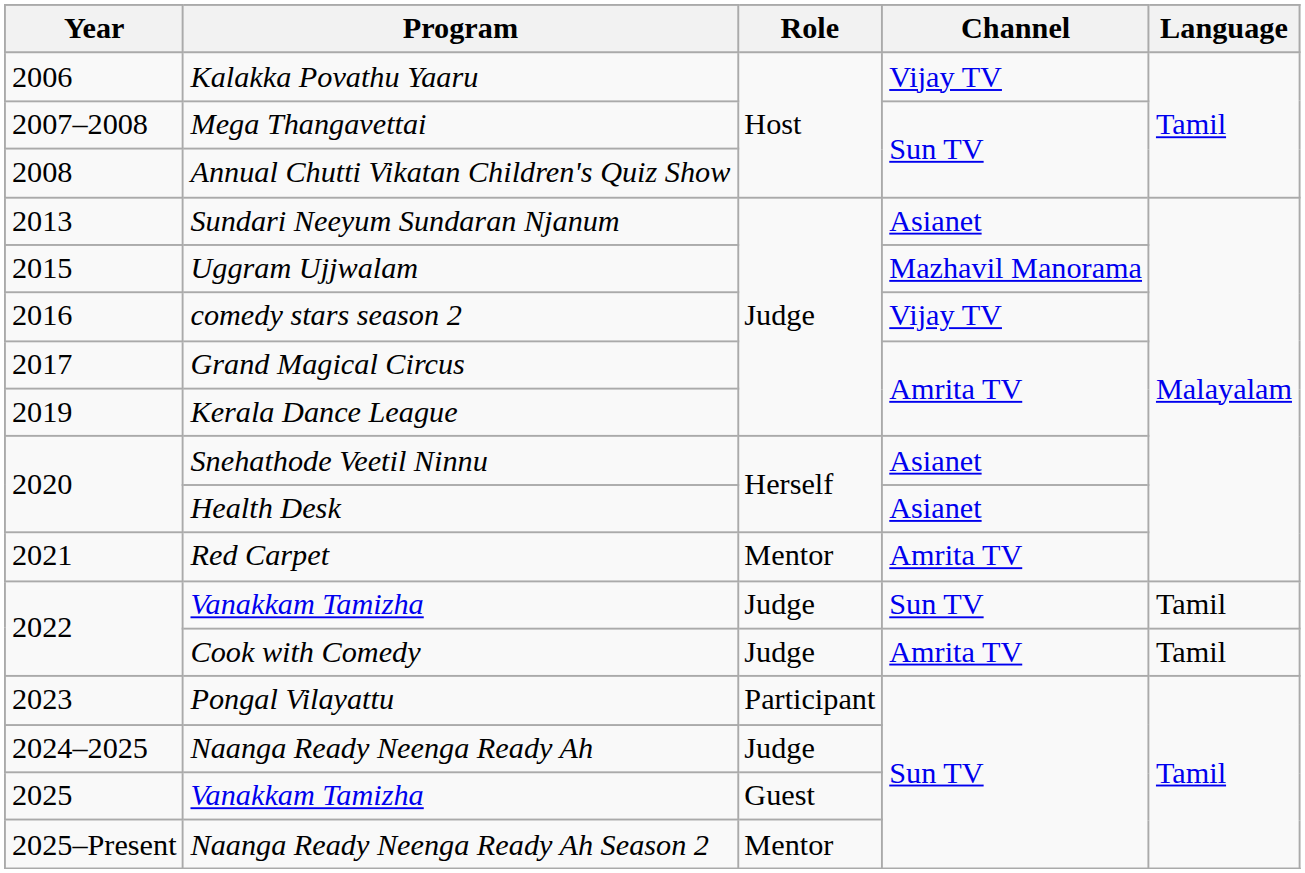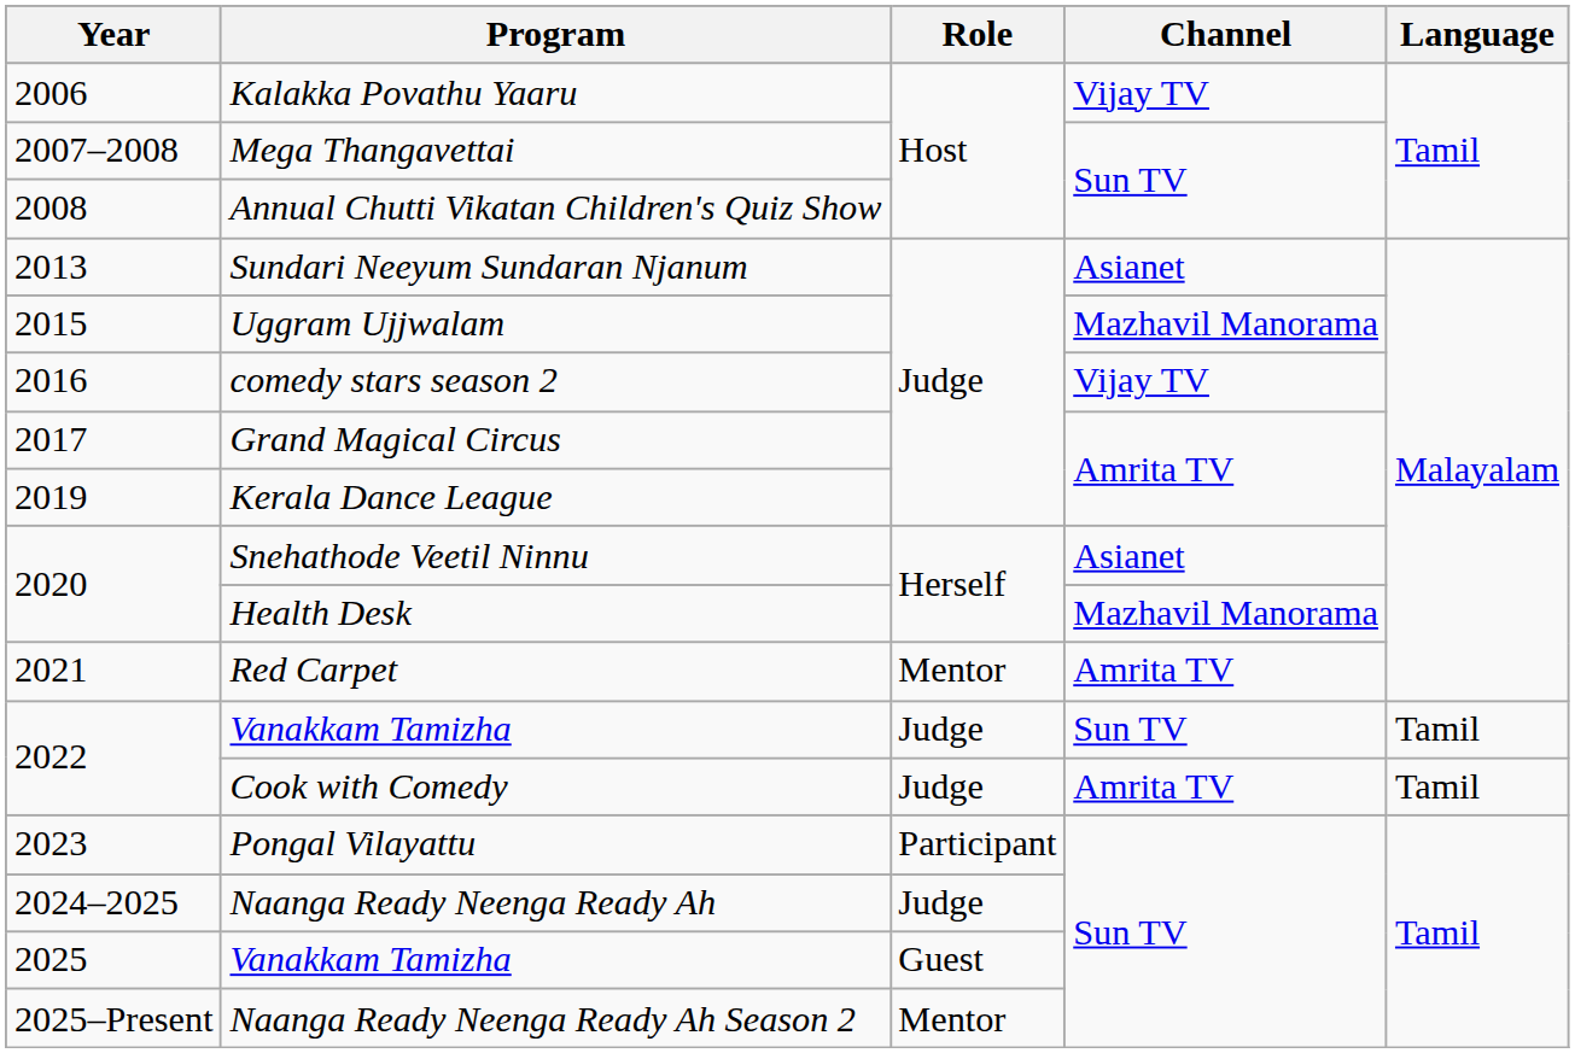Health Desk | Channel: Asianet -> Mazhavil Manorama
